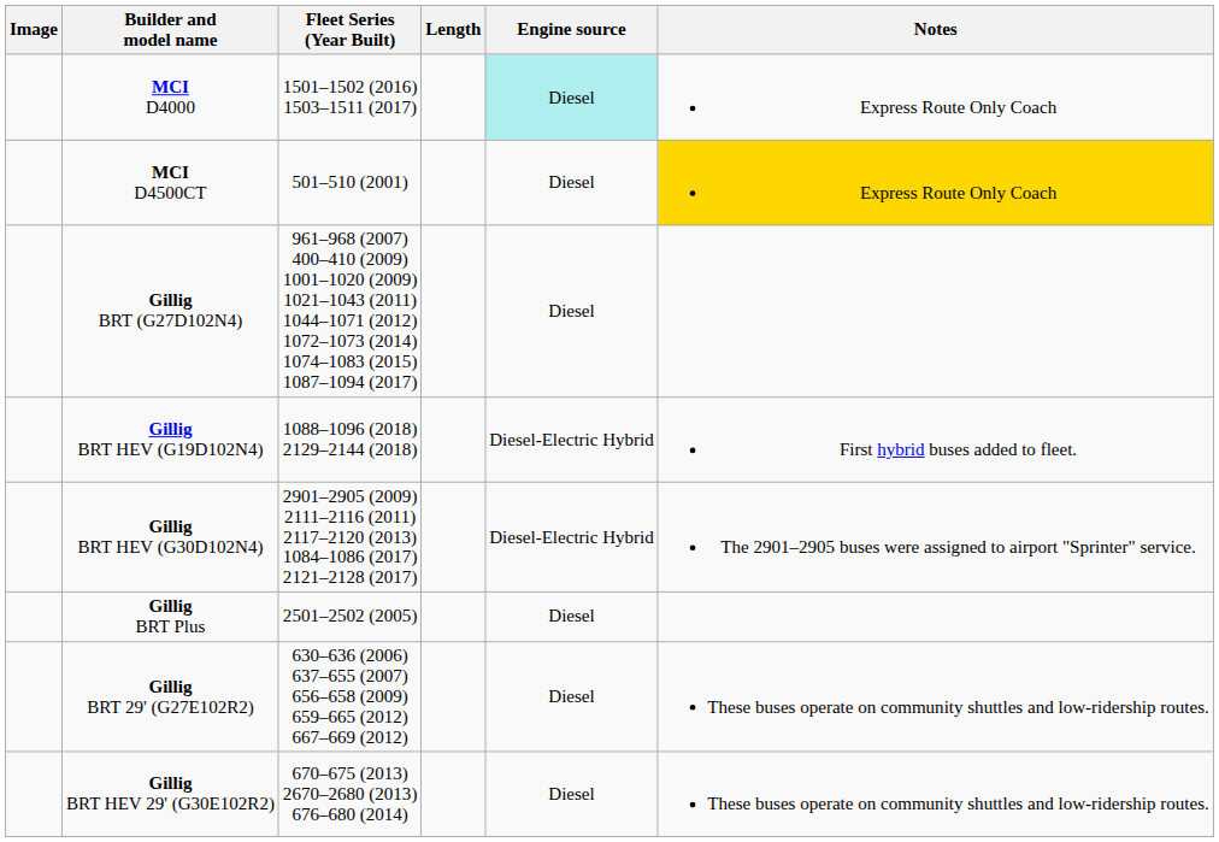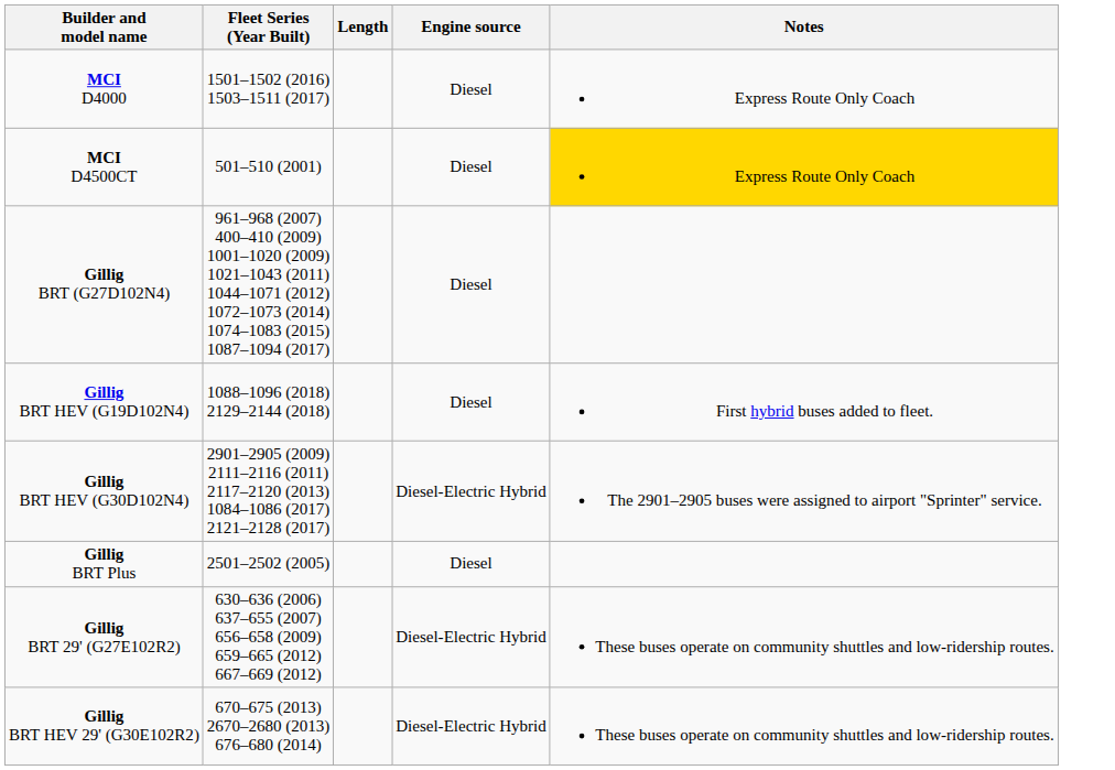- column: Image
MCI D4000 | Engine source: paleturquoise background -> no background
Gillig BRT HEV (G19D102N4) | Engine source: Diesel-Electric Hybrid -> Diesel
Gillig BRT 29' (G27E102R2) | Engine source: Diesel -> Diesel-Electric Hybrid
Gillig BRT HEV 29' (G30E102R2) | Engine source: Diesel -> Diesel-Electric Hybrid
